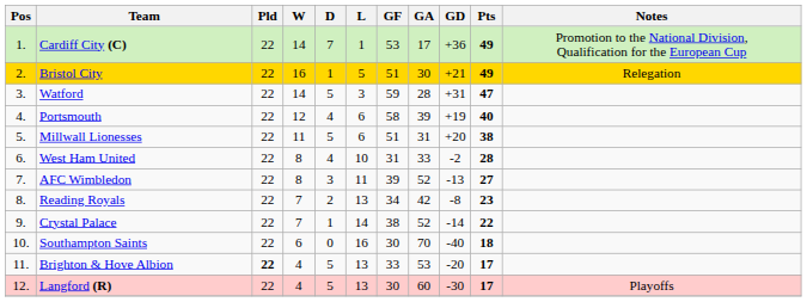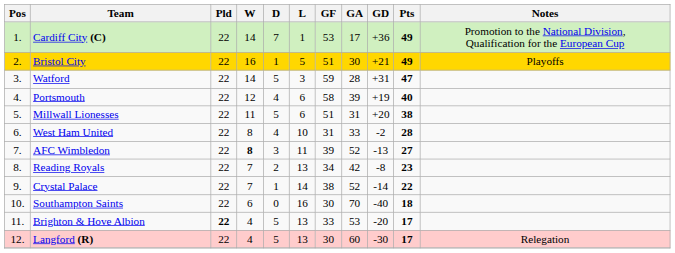Bristol City | Notes: Relegation -> Playoffs
AFC Wimbledon | W: normal -> bold
Langford (R) | Notes: Playoffs -> Relegation
